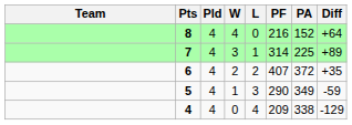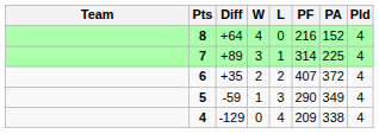columns swapped: Pld <-> Diff
